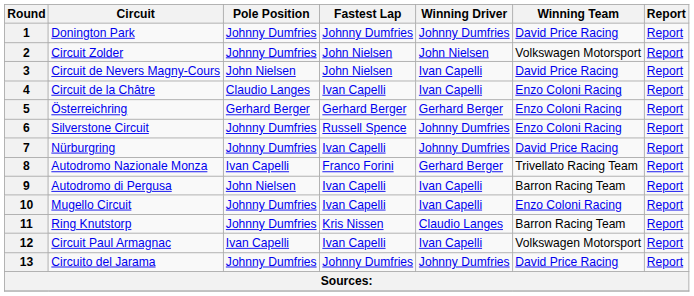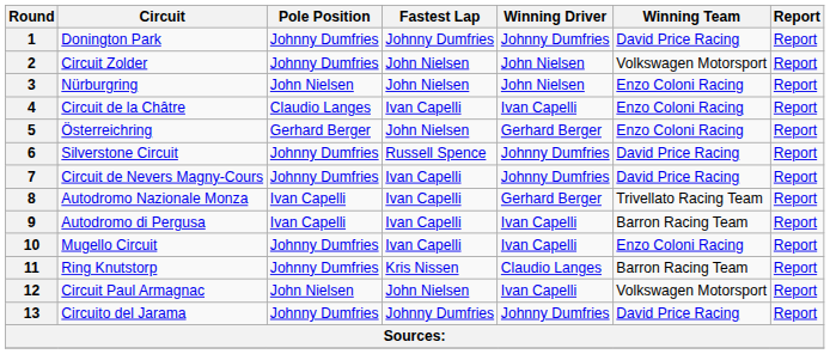3 | Circuit: Circuit de Nevers Magny-Cours -> Nürburgring
3 | Winning Driver: Ivan Capelli -> John Nielsen
3 | Winning Team: David Price Racing -> Enzo Coloni Racing
5 | Fastest Lap: Gerhard Berger -> John Nielsen
6 | Winning Team: Enzo Coloni Racing -> David Price Racing
7 | Circuit: Nürburgring -> Circuit de Nevers Magny-Cours
8 | Fastest Lap: Franco Forini -> Ivan Capelli
9 | Pole Position: John Nielsen -> Ivan Capelli
12 | Pole Position: Ivan Capelli -> John Nielsen
12 | Fastest Lap: Ivan Capelli -> John Nielsen
